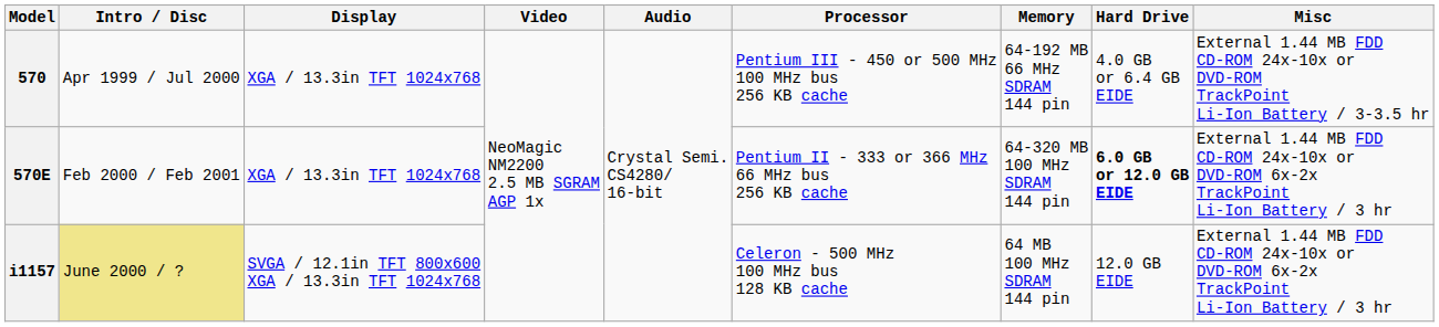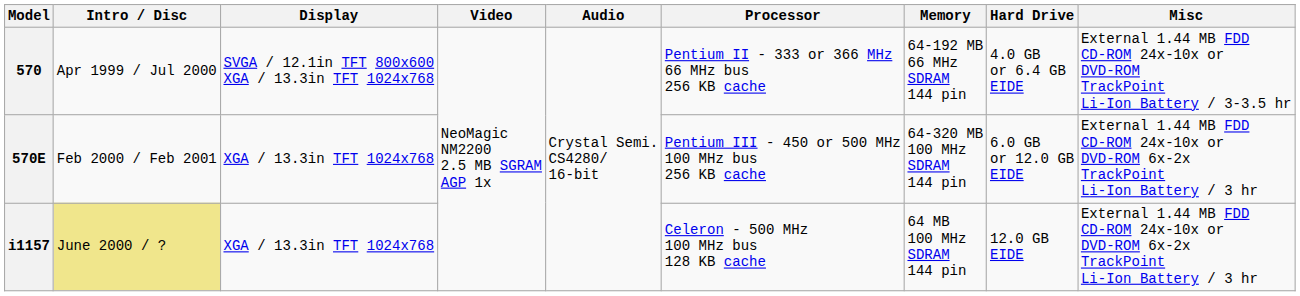570 | Display: XGA / 13.3in TFT 1024x768 -> SVGA / 12.1in TFT 800x600 XGA / 13.3in TFT 1024x768
570 | Processor: Pentium III - 450 or 500 MHz 100 MHz bus 256 KB cache -> Pentium II - 333 or 366 MHz 66 MHz bus 256 KB cache
570E | Processor: Pentium II - 333 or 366 MHz 66 MHz bus 256 KB cache -> Pentium III - 450 or 500 MHz 100 MHz bus 256 KB cache
570E | Hard Drive: bold -> normal
i1157 | Display: SVGA / 12.1in TFT 800x600 XGA / 13.3in TFT 1024x768 -> XGA / 13.3in TFT 1024x768
